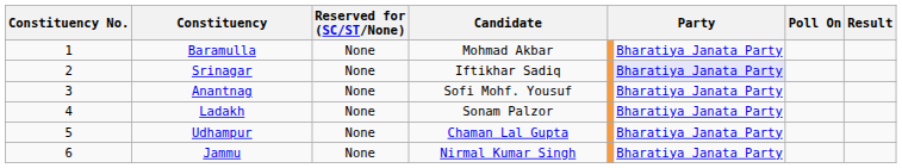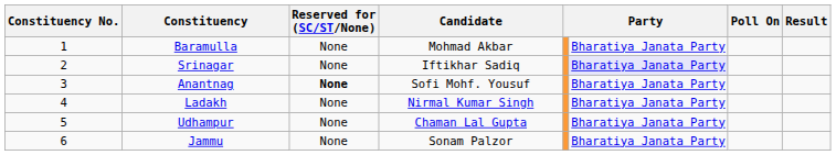Anantnag | Reserved for (SC/ST/None): normal -> bold
Ladakh | Candidate: Sonam Palzor -> Nirmal Kumar Singh
Jammu | Candidate: Nirmal Kumar Singh -> Sonam Palzor
